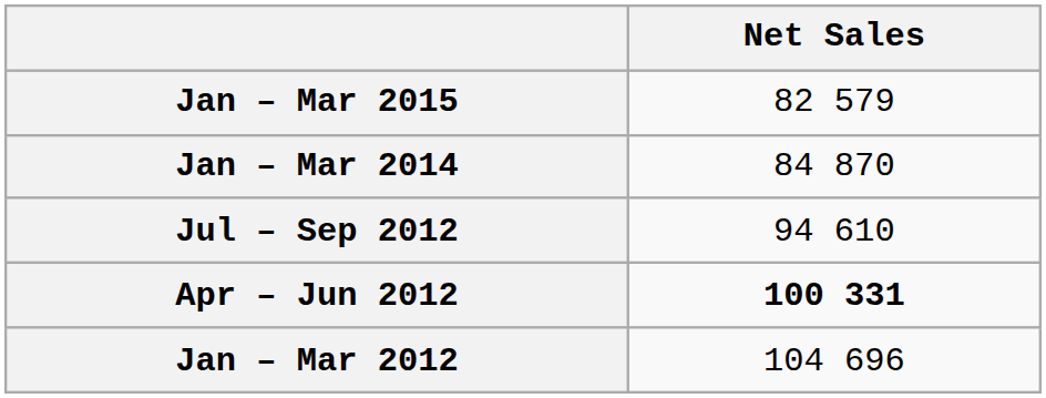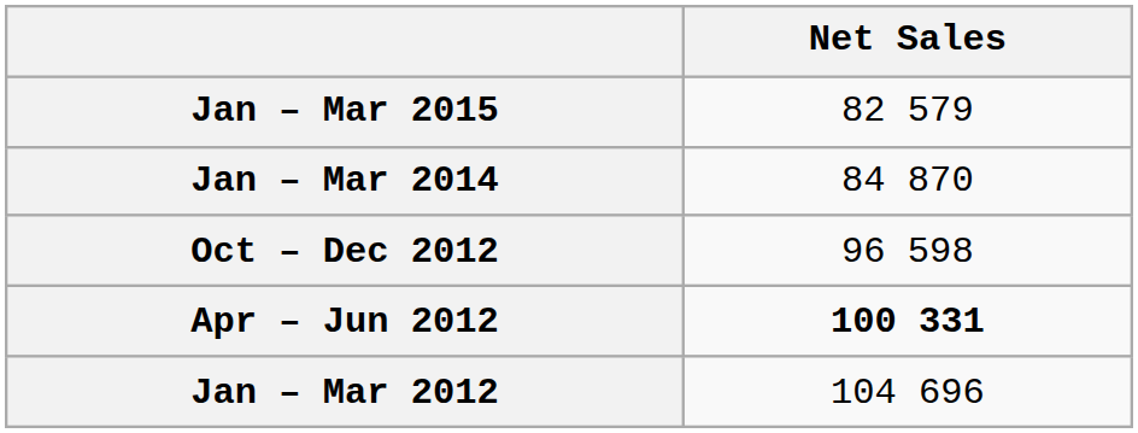+ row: Oct – Dec 2012 | 96 598
- row: Jul – Sep 2012 | 94 610
